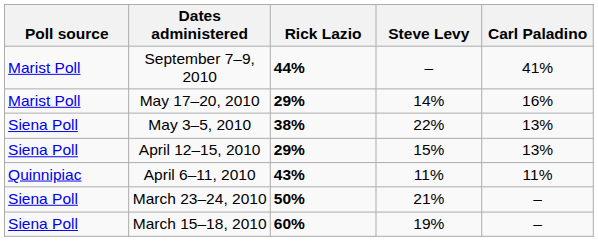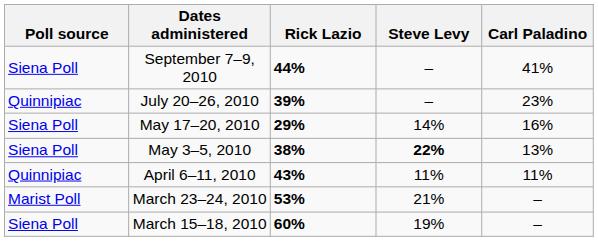September 7–9, 2010 | Poll source: Marist Poll -> Siena Poll
+ row: Quinnipiac | July 20–26, 2010 | 39% | – | 23%
May 17–20, 2010 | Poll source: Marist Poll -> Siena Poll
May 3–5, 2010 | Steve Levy: normal -> bold
- row: Siena Poll | April 12–15, 2010 | 29% | 15% | 13%
March 23–24, 2010 | Poll source: Siena Poll -> Marist Poll
March 23–24, 2010 | Rick Lazio: 50% -> 53%
